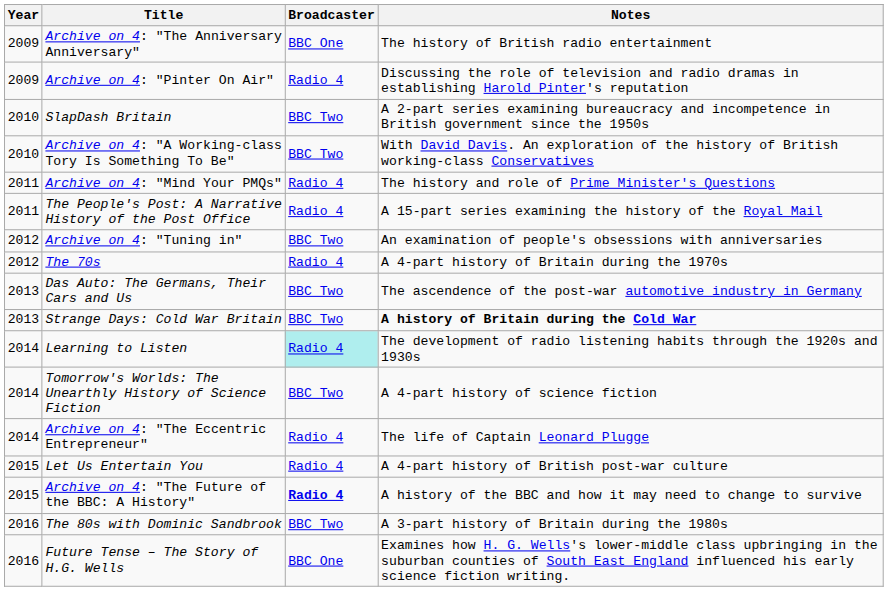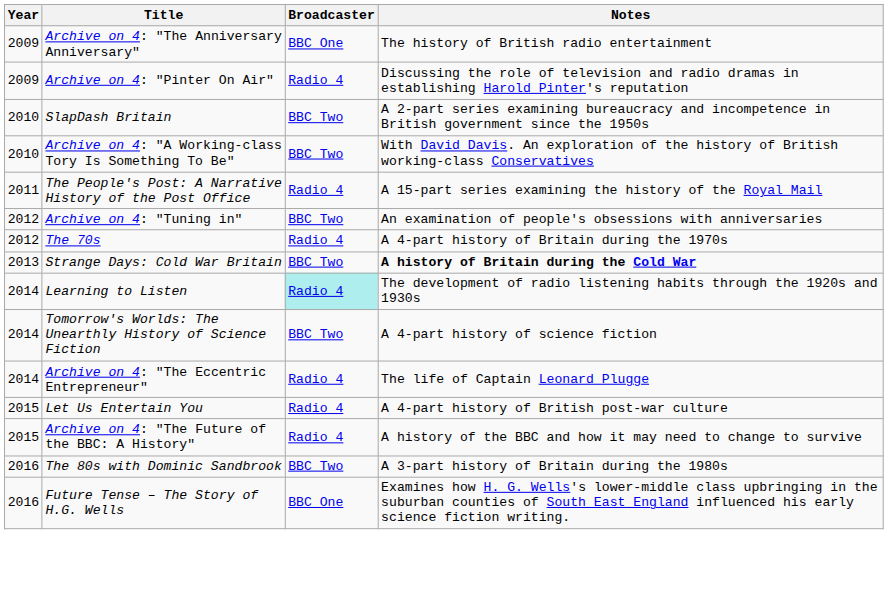- row: 2011 | Archive on 4: "Mind Your PMQs" | Radio 4 | The history and role of Prime Minister's Questions
- row: 2013 | Das Auto: The Germans, Their Cars and Us | BBC Two | The ascendence of the post-war automotive industry in Germany
Archive on 4: "The Future of the BBC: A History" | Broadcaster: bold -> normal
